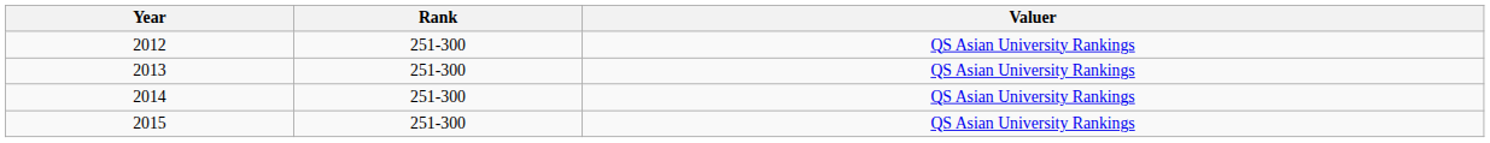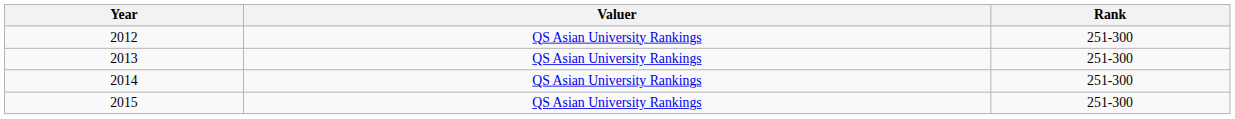columns swapped: Rank <-> Valuer
